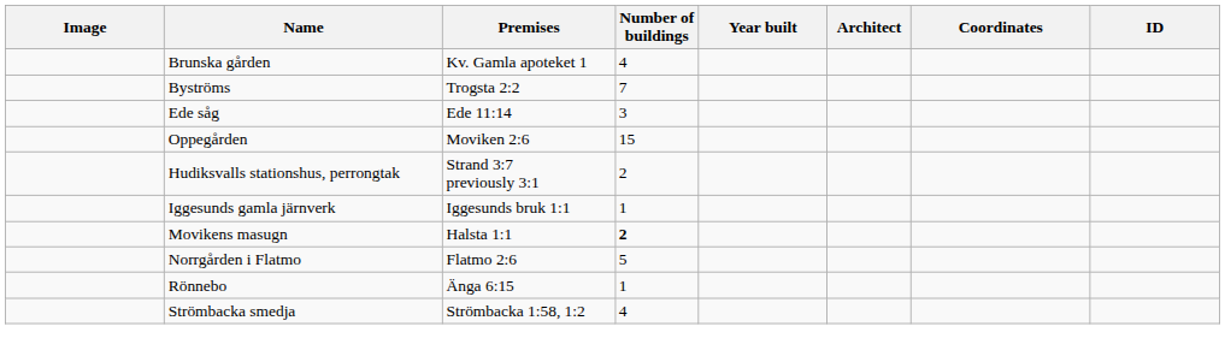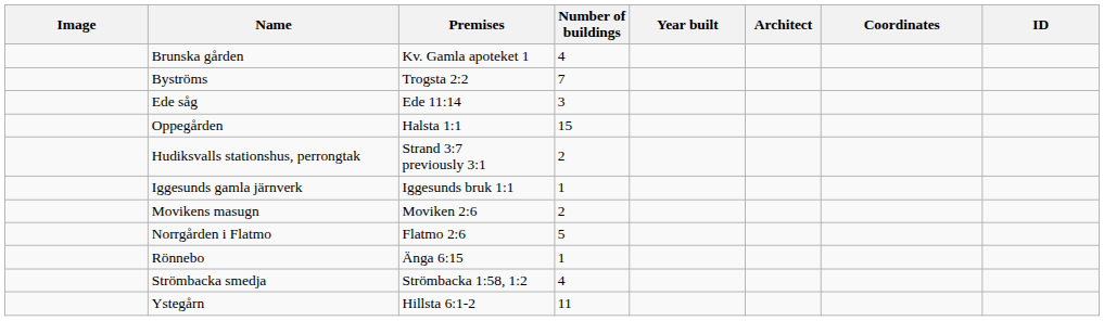Oppegården | Premises: Moviken 2:6 -> Halsta 1:1
Movikens masugn | Premises: Halsta 1:1 -> Moviken 2:6
Movikens masugn | Number of buildings: bold -> normal
+ row: Ystegårn | Hillsta 6:1-2 | 11
